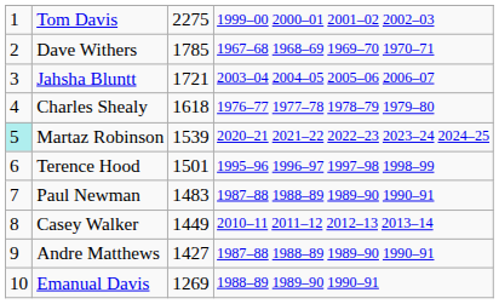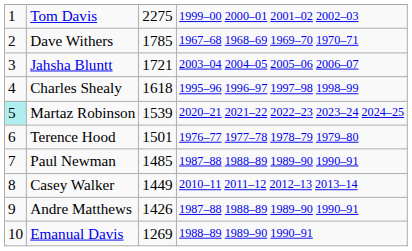Charles Shealy | column 4: 1976–77 1977–78 1978–79 1979–80 -> 1995–96 1996–97 1997–98 1998–99
Terence Hood | column 4: 1995–96 1996–97 1997–98 1998–99 -> 1976–77 1977–78 1978–79 1979–80
Paul Newman | column 3: 1483 -> 1485
Andre Matthews | column 3: 1427 -> 1426
